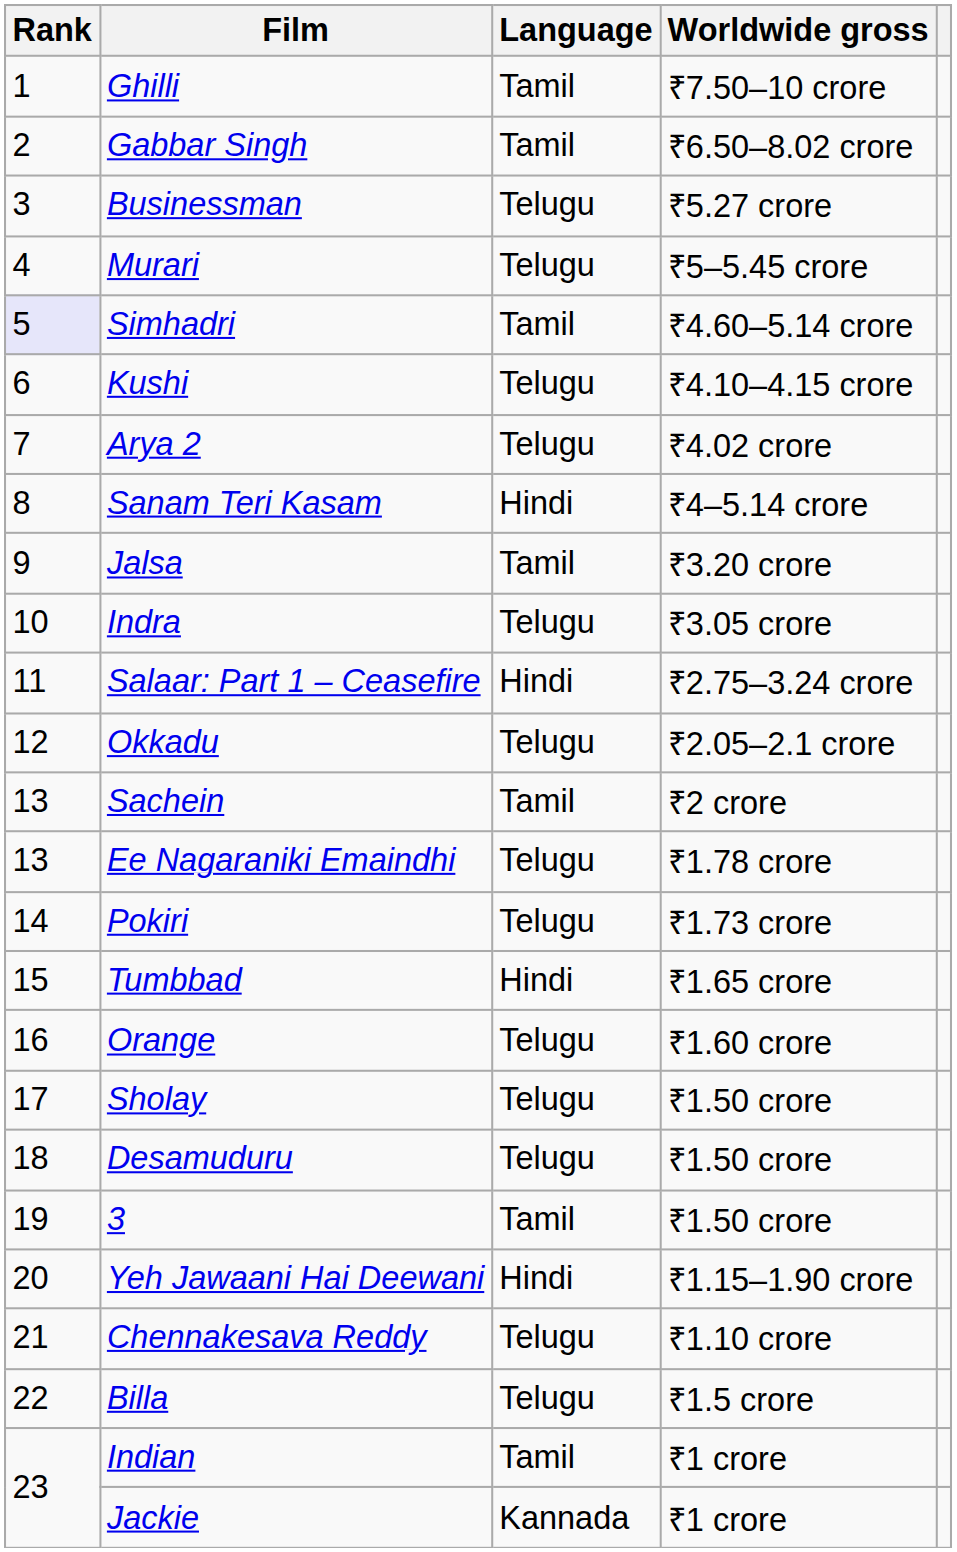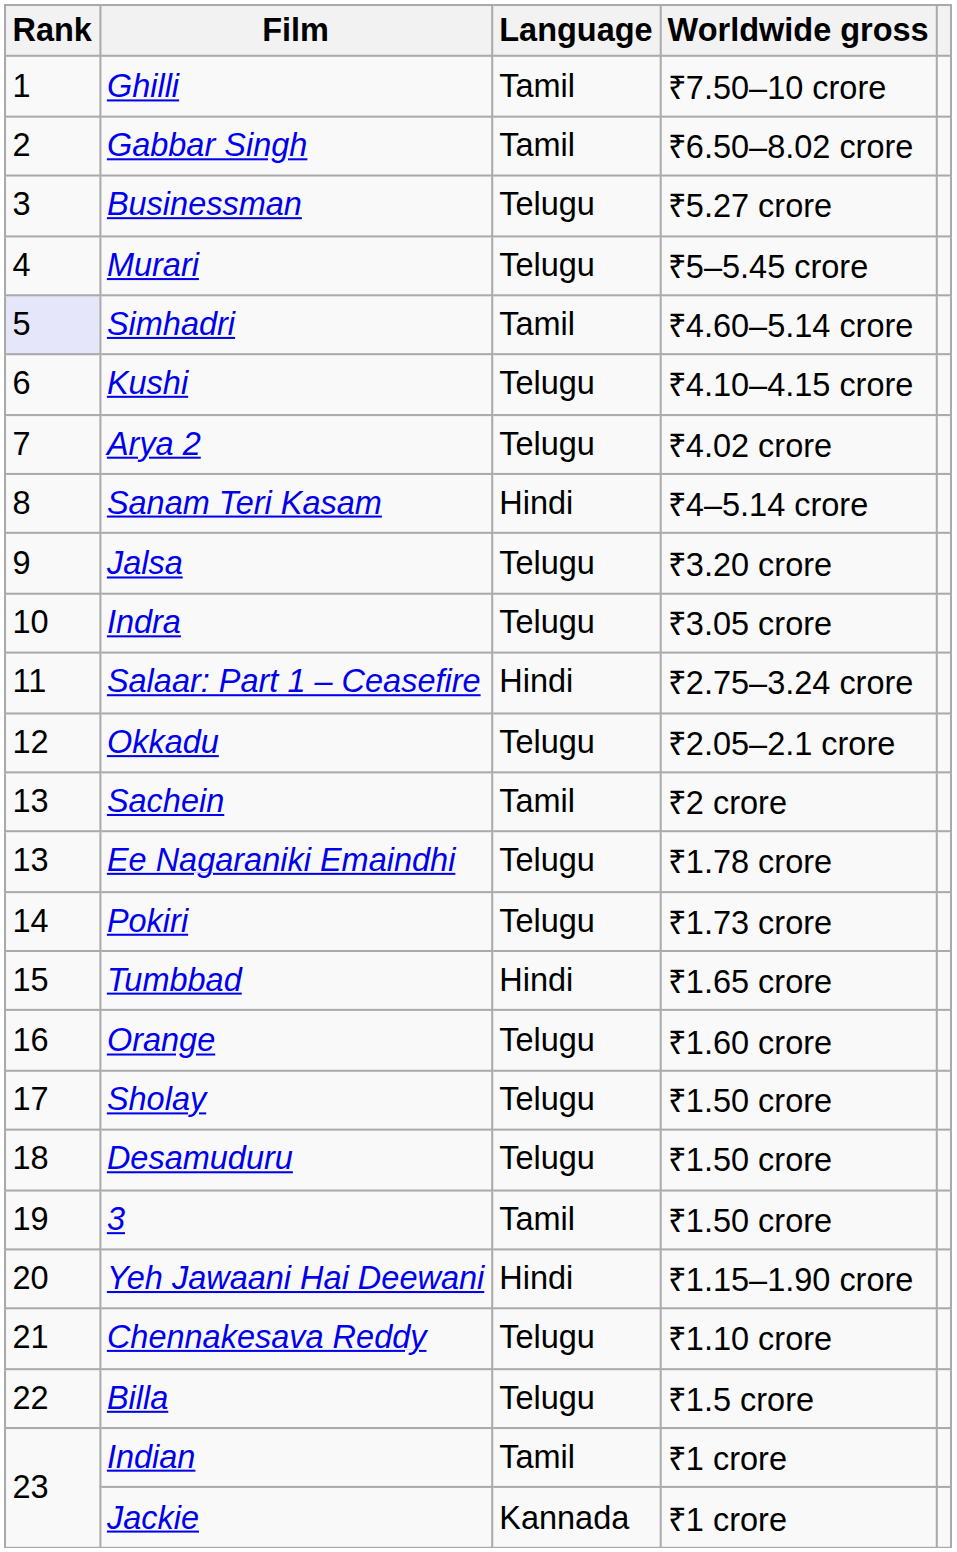Jalsa | Language: Tamil -> Telugu
